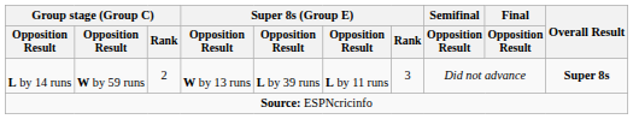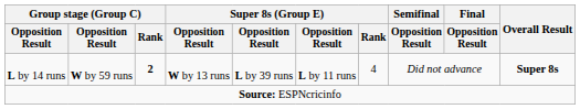L by 14 runs | Group stage (Group C) / Rank: normal -> bold
L by 14 runs | Super 8s (Group E) / Rank: 3 -> 4
